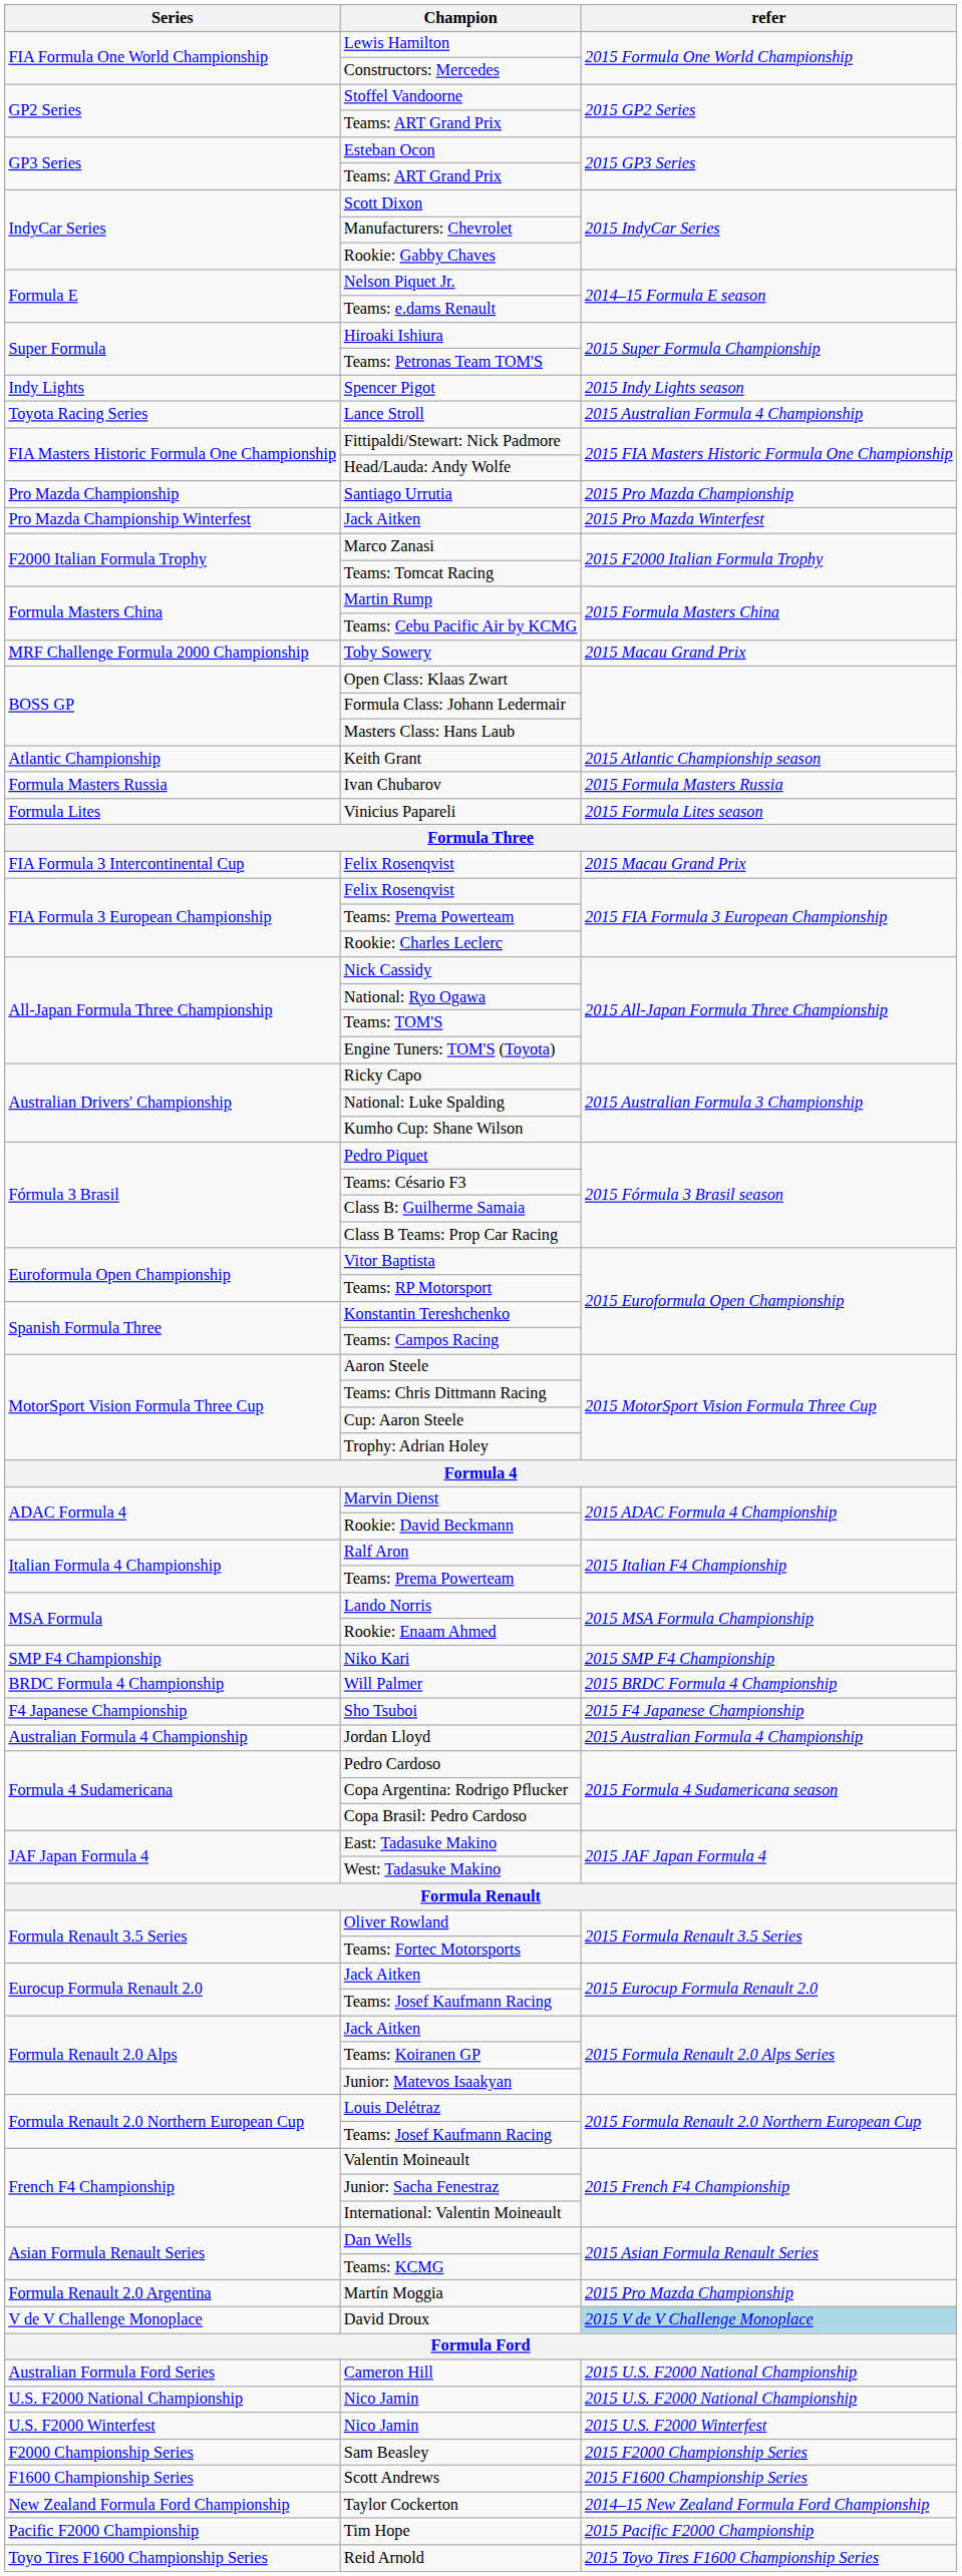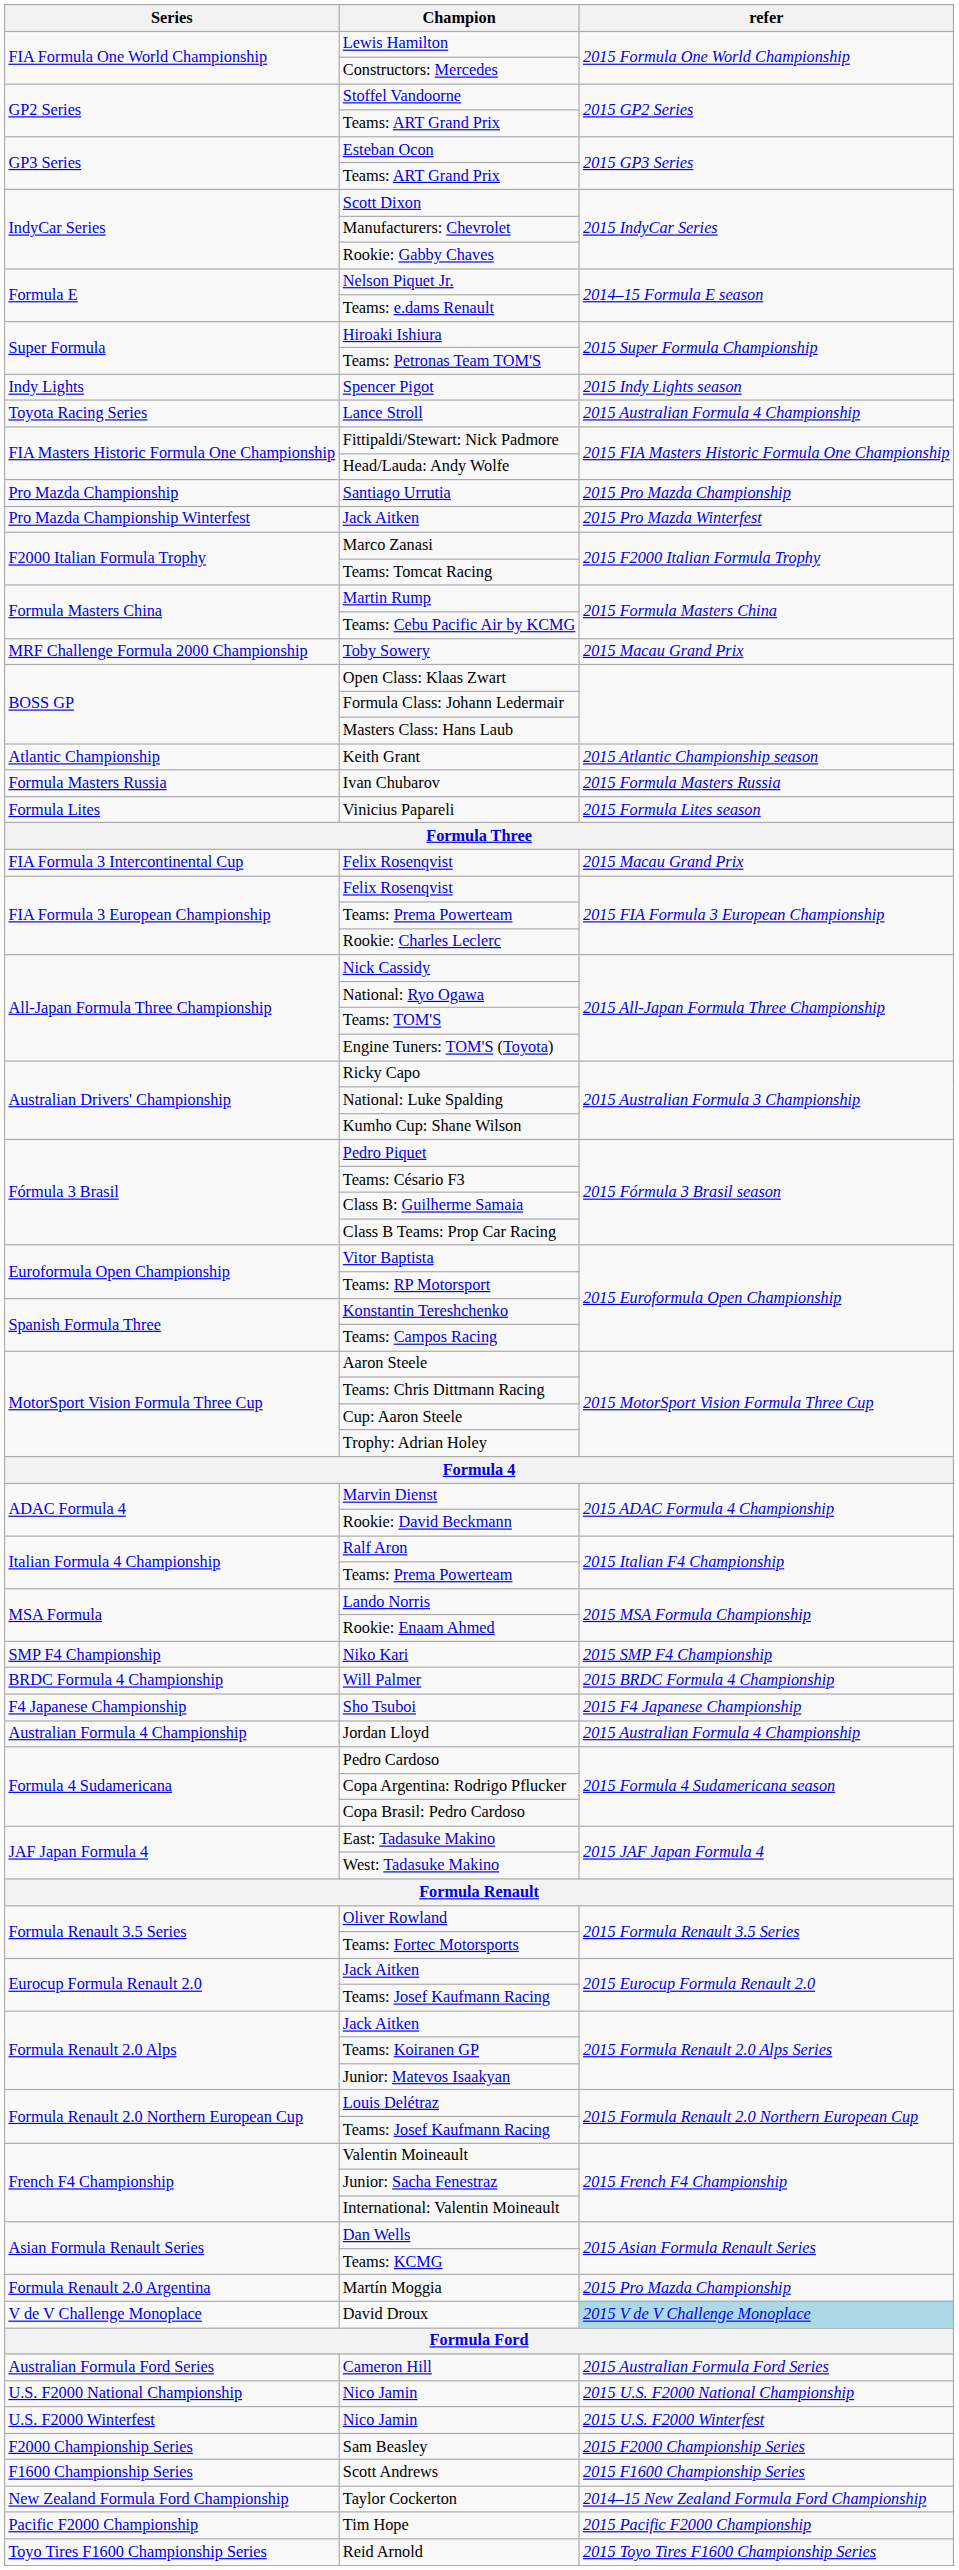Cameron Hill | refer: 2015 U.S. F2000 National Championship -> 2015 Australian Formula Ford Series
